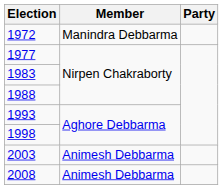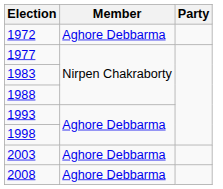1972 | Member: Manindra Debbarma -> Aghore Debbarma
2003 | Member: Animesh Debbarma -> Aghore Debbarma
2008 | Member: Animesh Debbarma -> Aghore Debbarma
